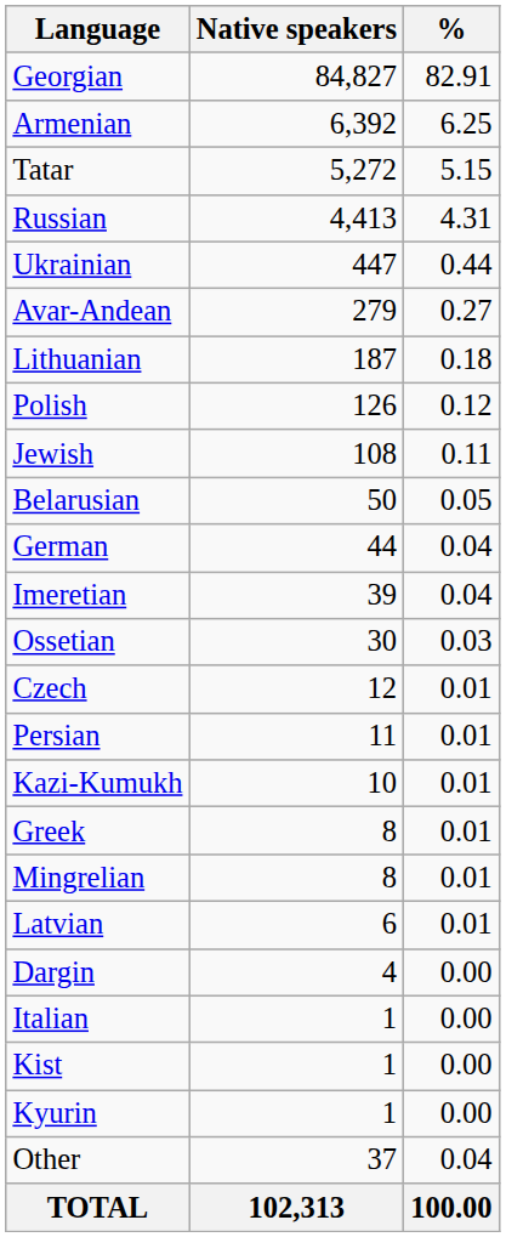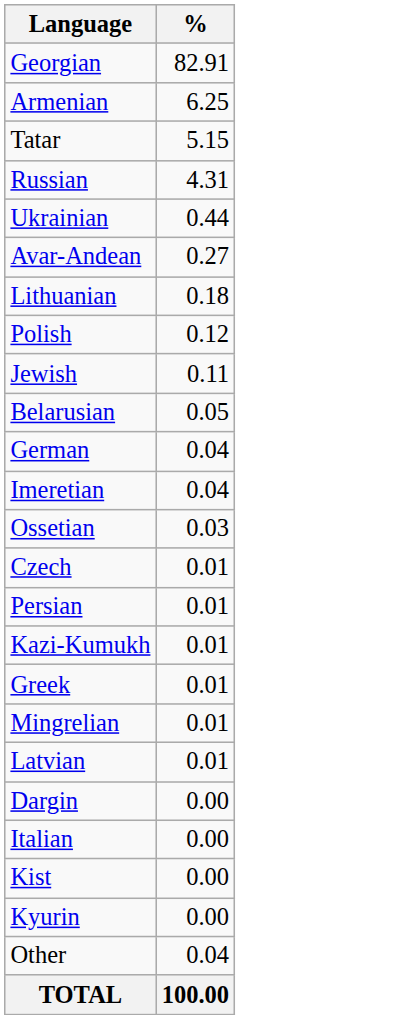- column: Native speakers | 84,827 | 6,392 | 5,272 | 4,413 | 447 | 279 | 187 | 126 | 108 | 50 | 44 | 39 | 30 | 12 | 11 | 10 | 8 | 8 | 6 | 4 | 1 | 1 | 1 | 37 | 102,313
